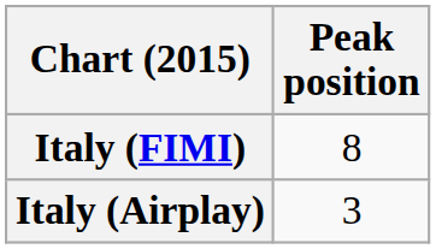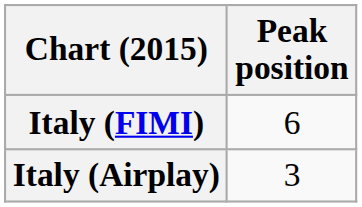Italy (FIMI) | Peak position: 8 -> 6
